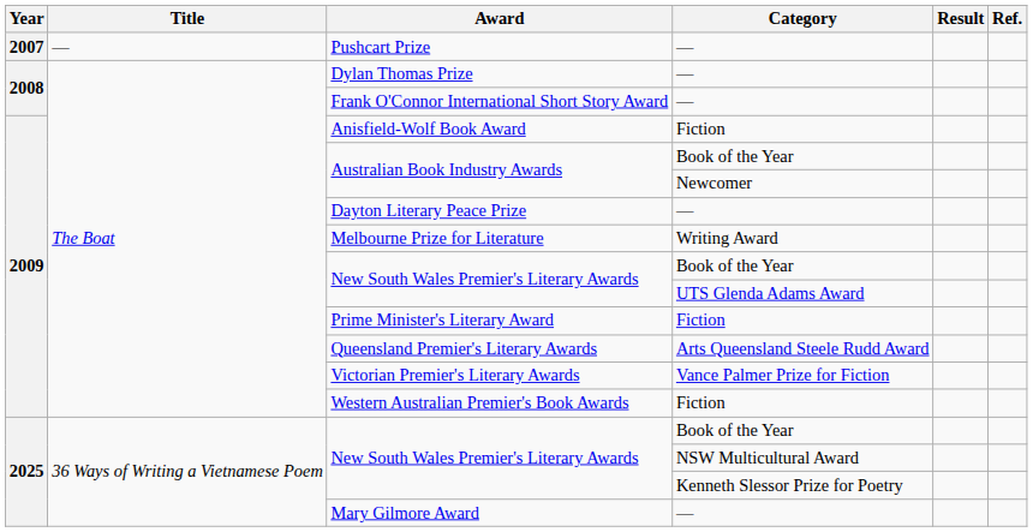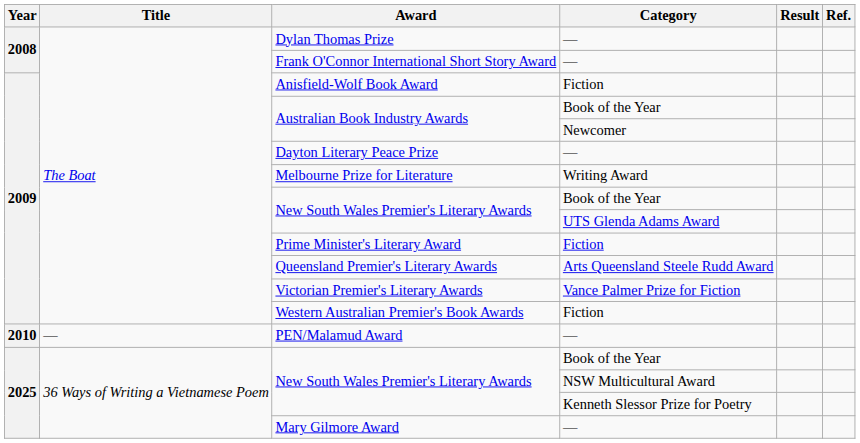- row: 2007 | — | Pushcart Prize | —
+ row: 2010 | — | PEN/Malamud Award | —
